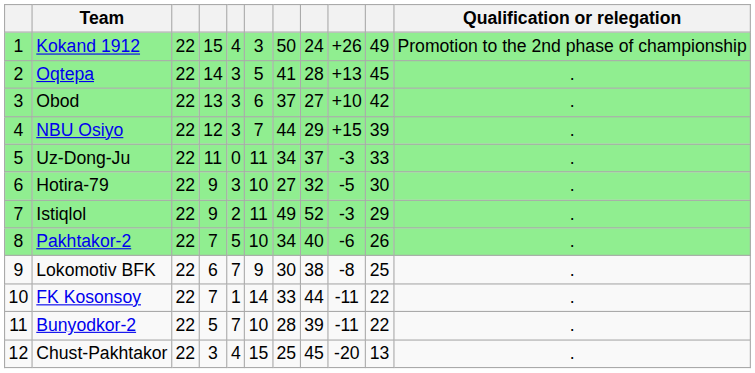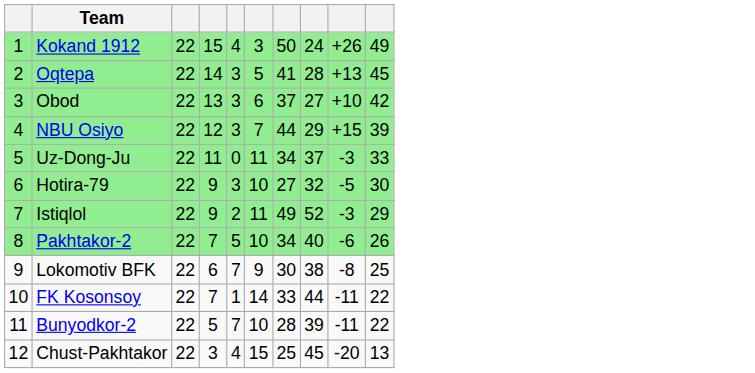- column: Qualification or relegation | Promotion to the 2nd phase of championship | . | . | . | . | . | . | . | . | . | . | .
